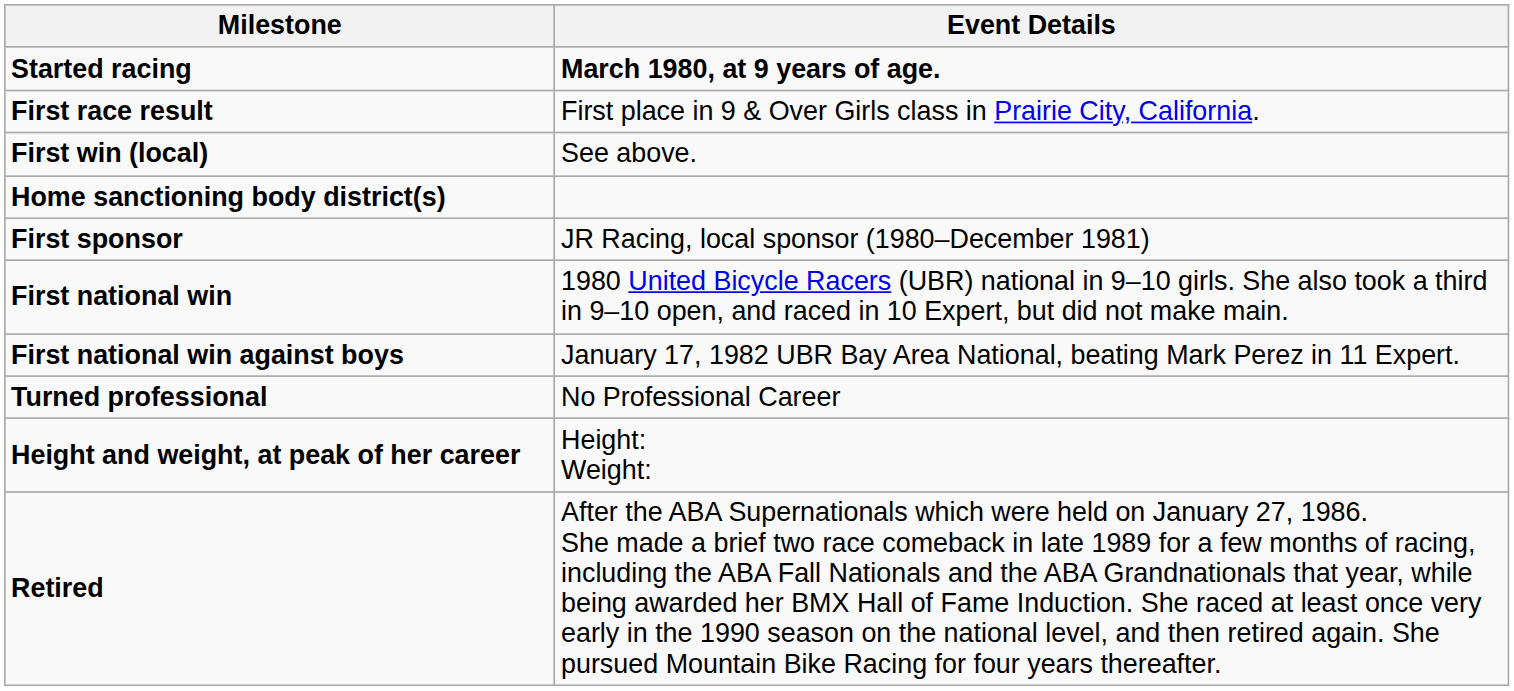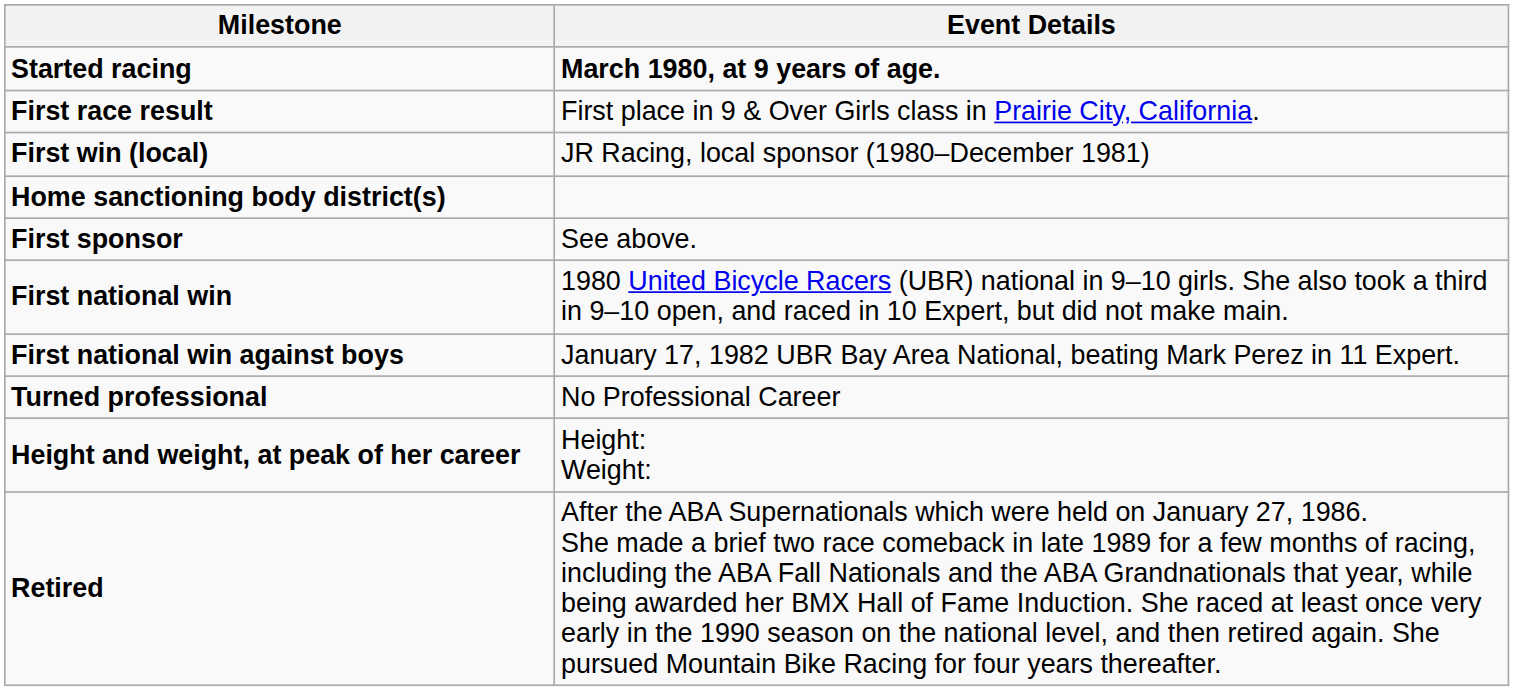First win (local) | Event Details: See above. -> JR Racing, local sponsor (1980–December 1981)
First sponsor | Event Details: JR Racing, local sponsor (1980–December 1981) -> See above.
